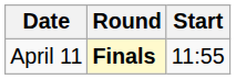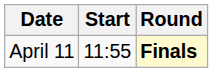columns swapped: Start <-> Round
